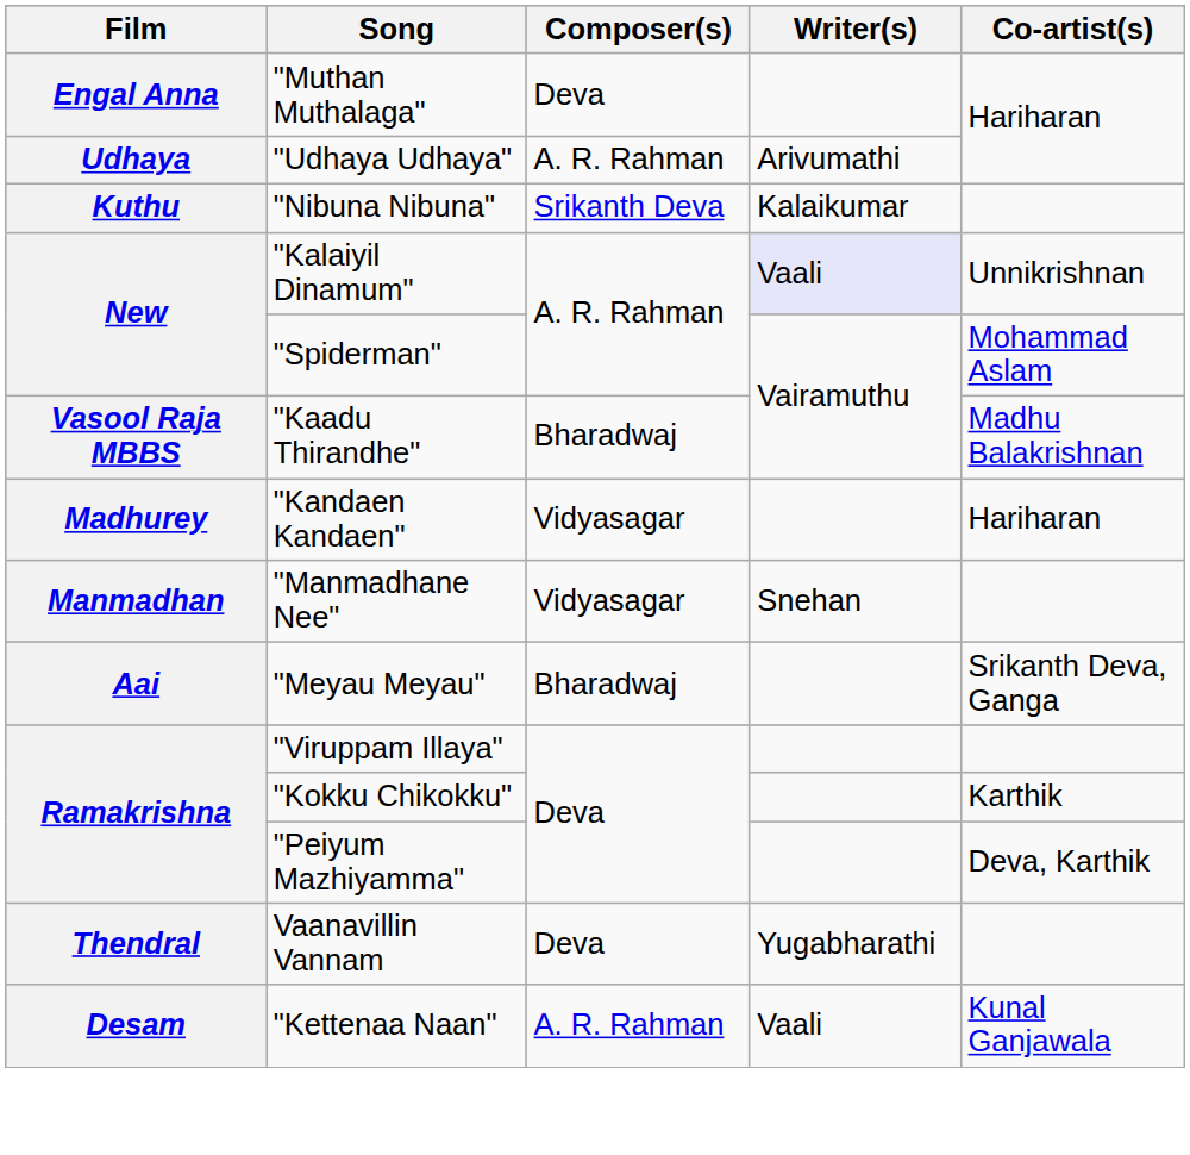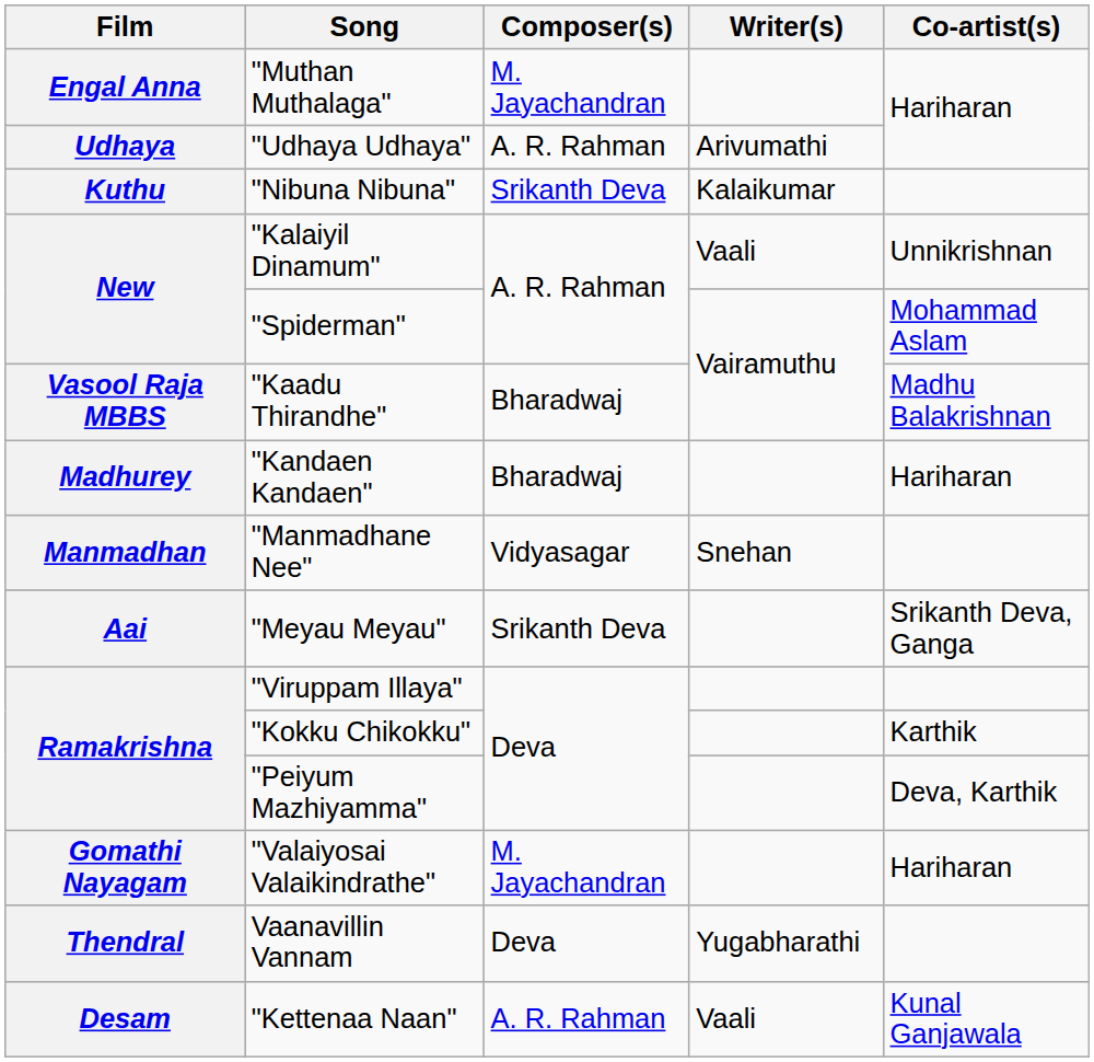"Muthan Muthalaga" | Composer(s): Deva -> M. Jayachandran
"Kalaiyil Dinamum" | Writer(s): lavender background -> no background
"Kandaen Kandaen" | Composer(s): Vidyasagar -> Bharadwaj
"Meyau Meyau" | Composer(s): Bharadwaj -> Srikanth Deva
+ row: Gomathi Nayagam | "Valaiyosai Valaikindrathe" | M. Jayachandran | Hariharan
